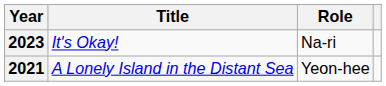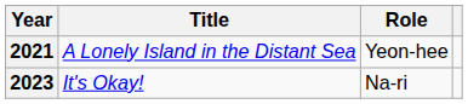rows swapped: 2021 <-> 2023
